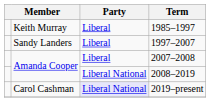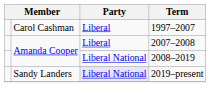- row: Keith Murray | Liberal | 1985–1997
1997–2007 | column 2: Sandy Landers -> Carol Cashman
2019–present | column 2: Carol Cashman -> Sandy Landers
